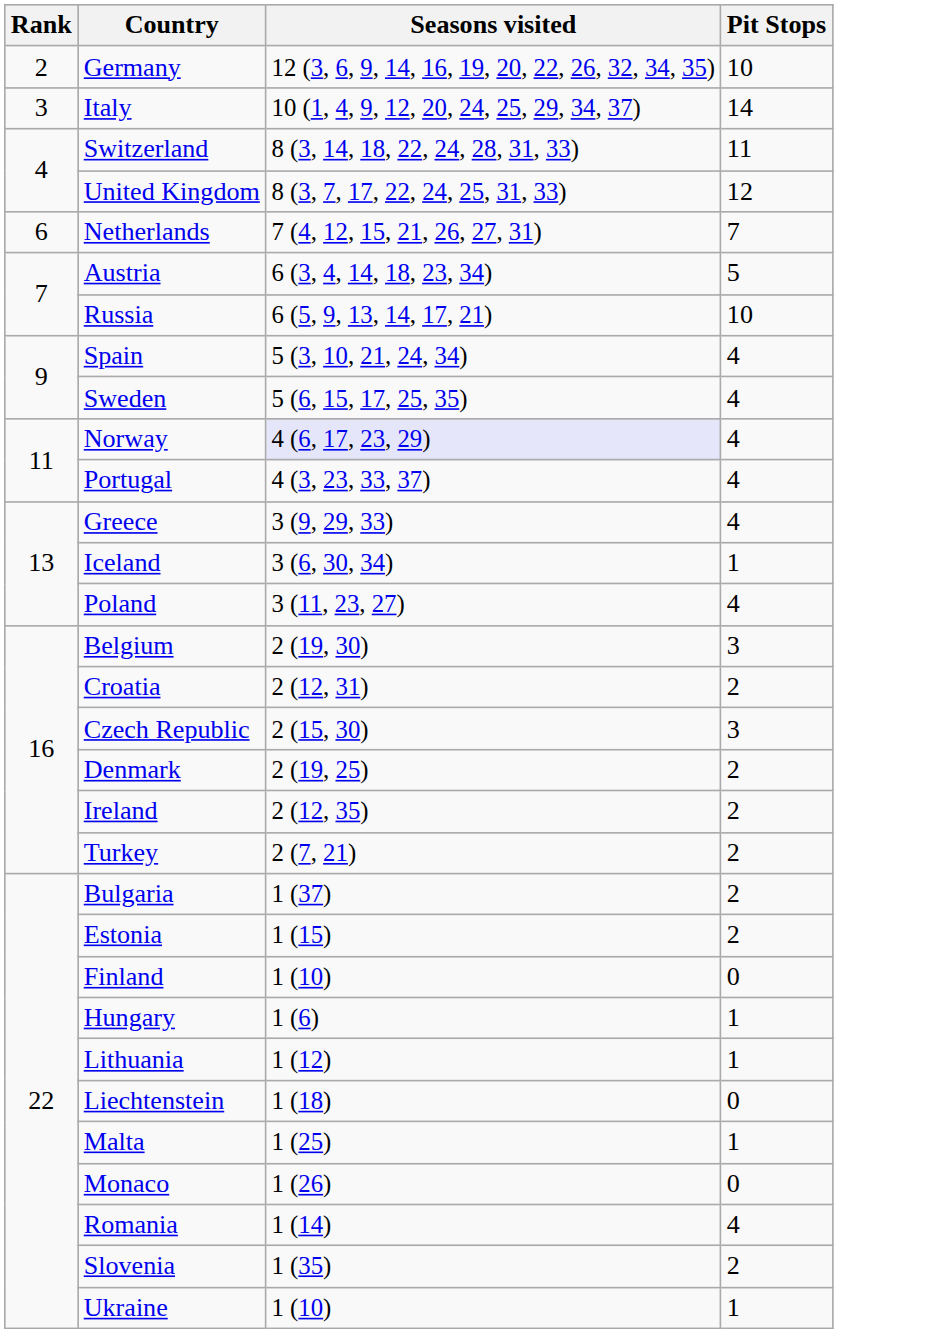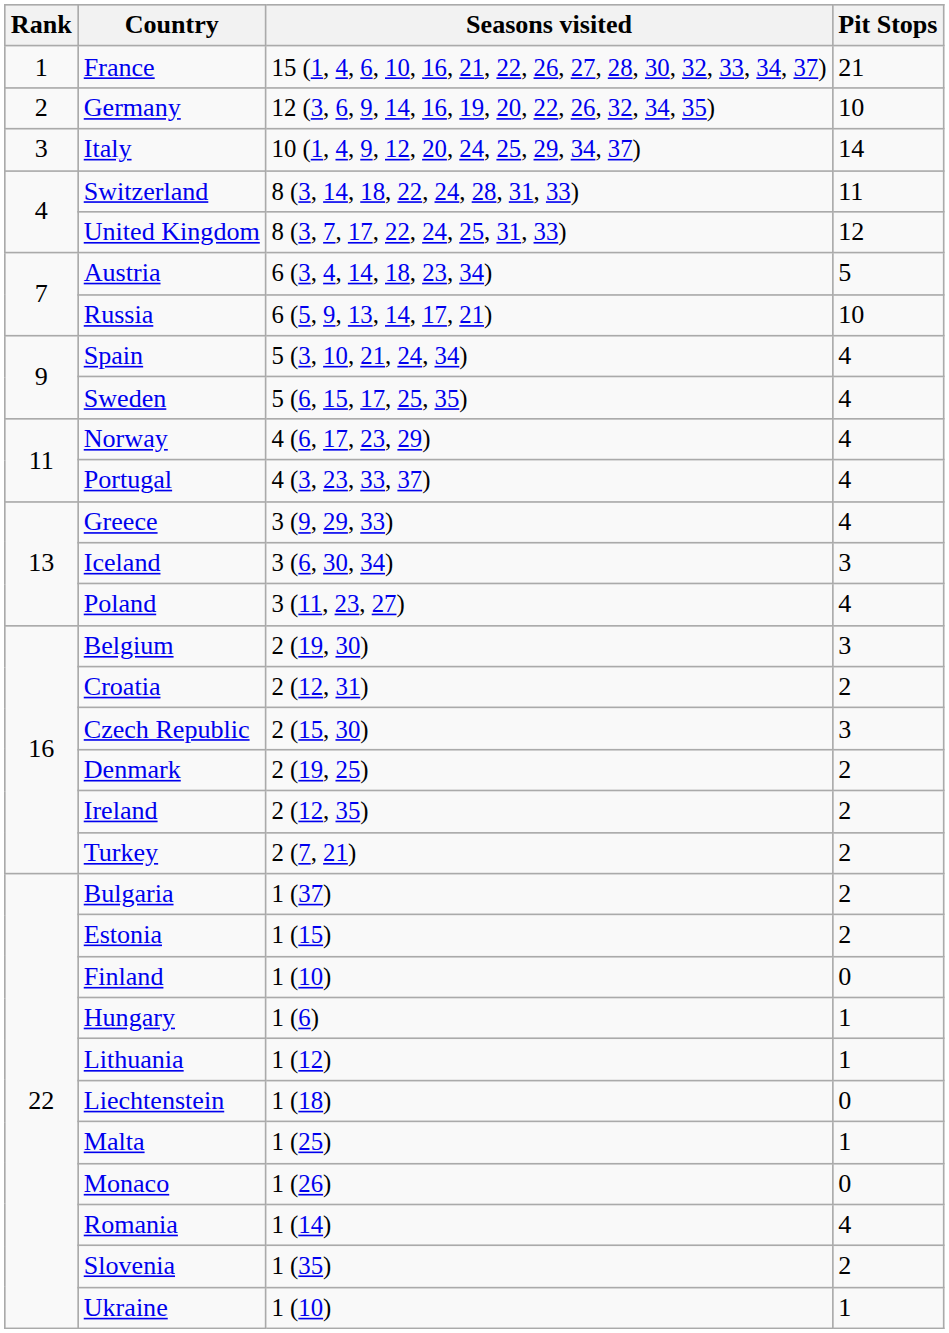+ row: 1 | France | 15 (1, 4, 6, 10, 16, 21, 22, 26, 27, 28, 30, 32, 33, 34, 37) | 21
- row: 6 | Netherlands | 7 (4, 12, 15, 21, 26, 27, 31) | 7
Norway | Seasons visited: lavender background -> no background
Iceland | Pit Stops: 1 -> 3
